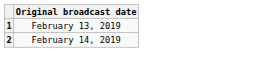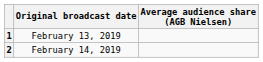+ column: Average audience share (AGB Nielsen)
